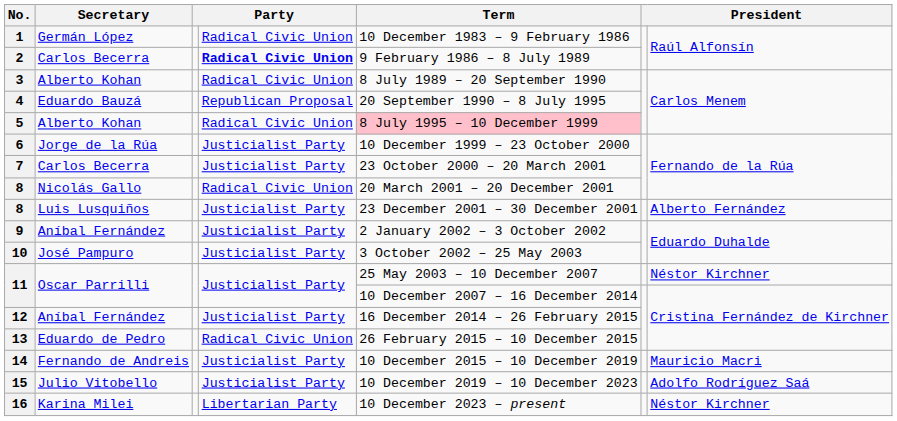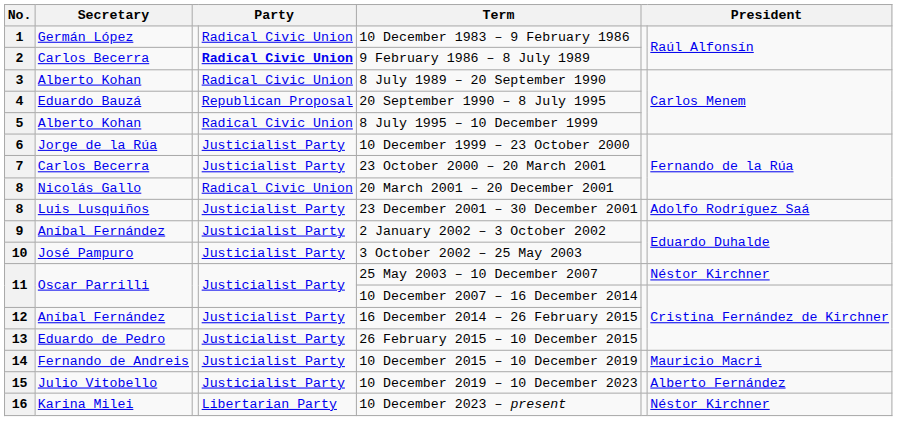5 | Term: pink background -> no background
8 / Luis Lusquiños | column 7: Alberto Fernández -> Adolfo Rodríguez Saá
13 | column 4: Radical Civic Union -> Justicialist Party
15 | column 7: Adolfo Rodríguez Saá -> Alberto Fernández
